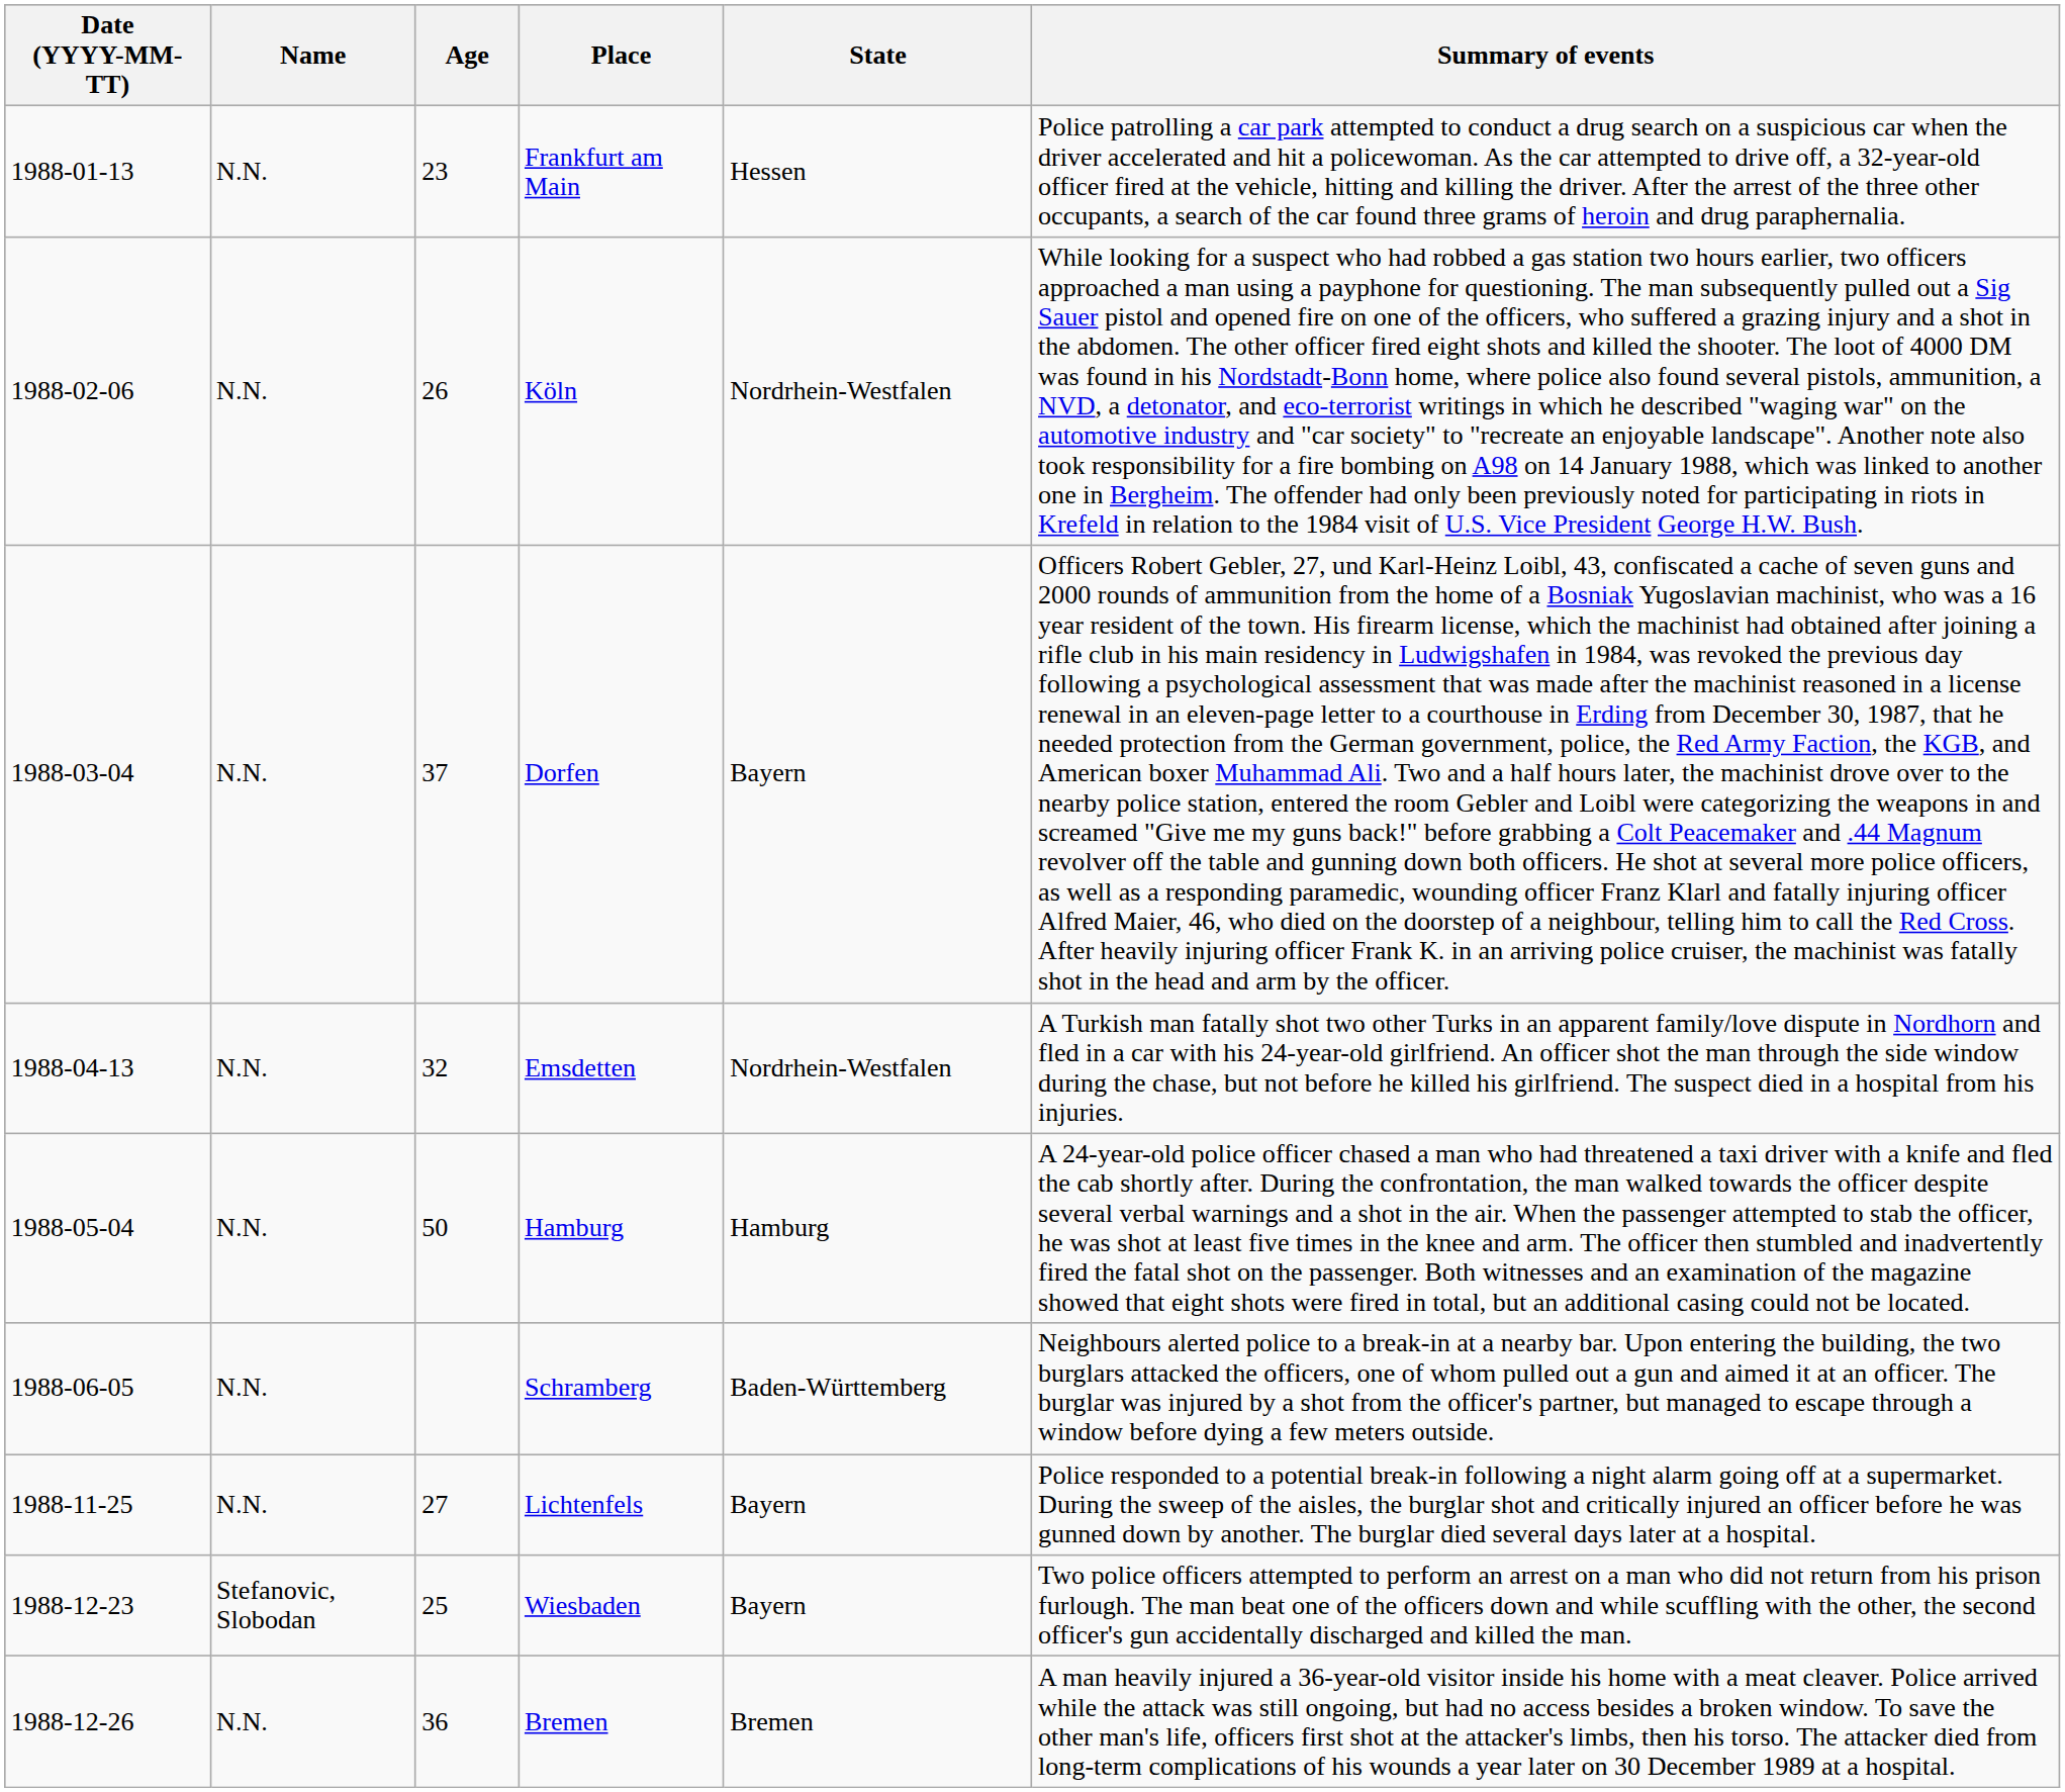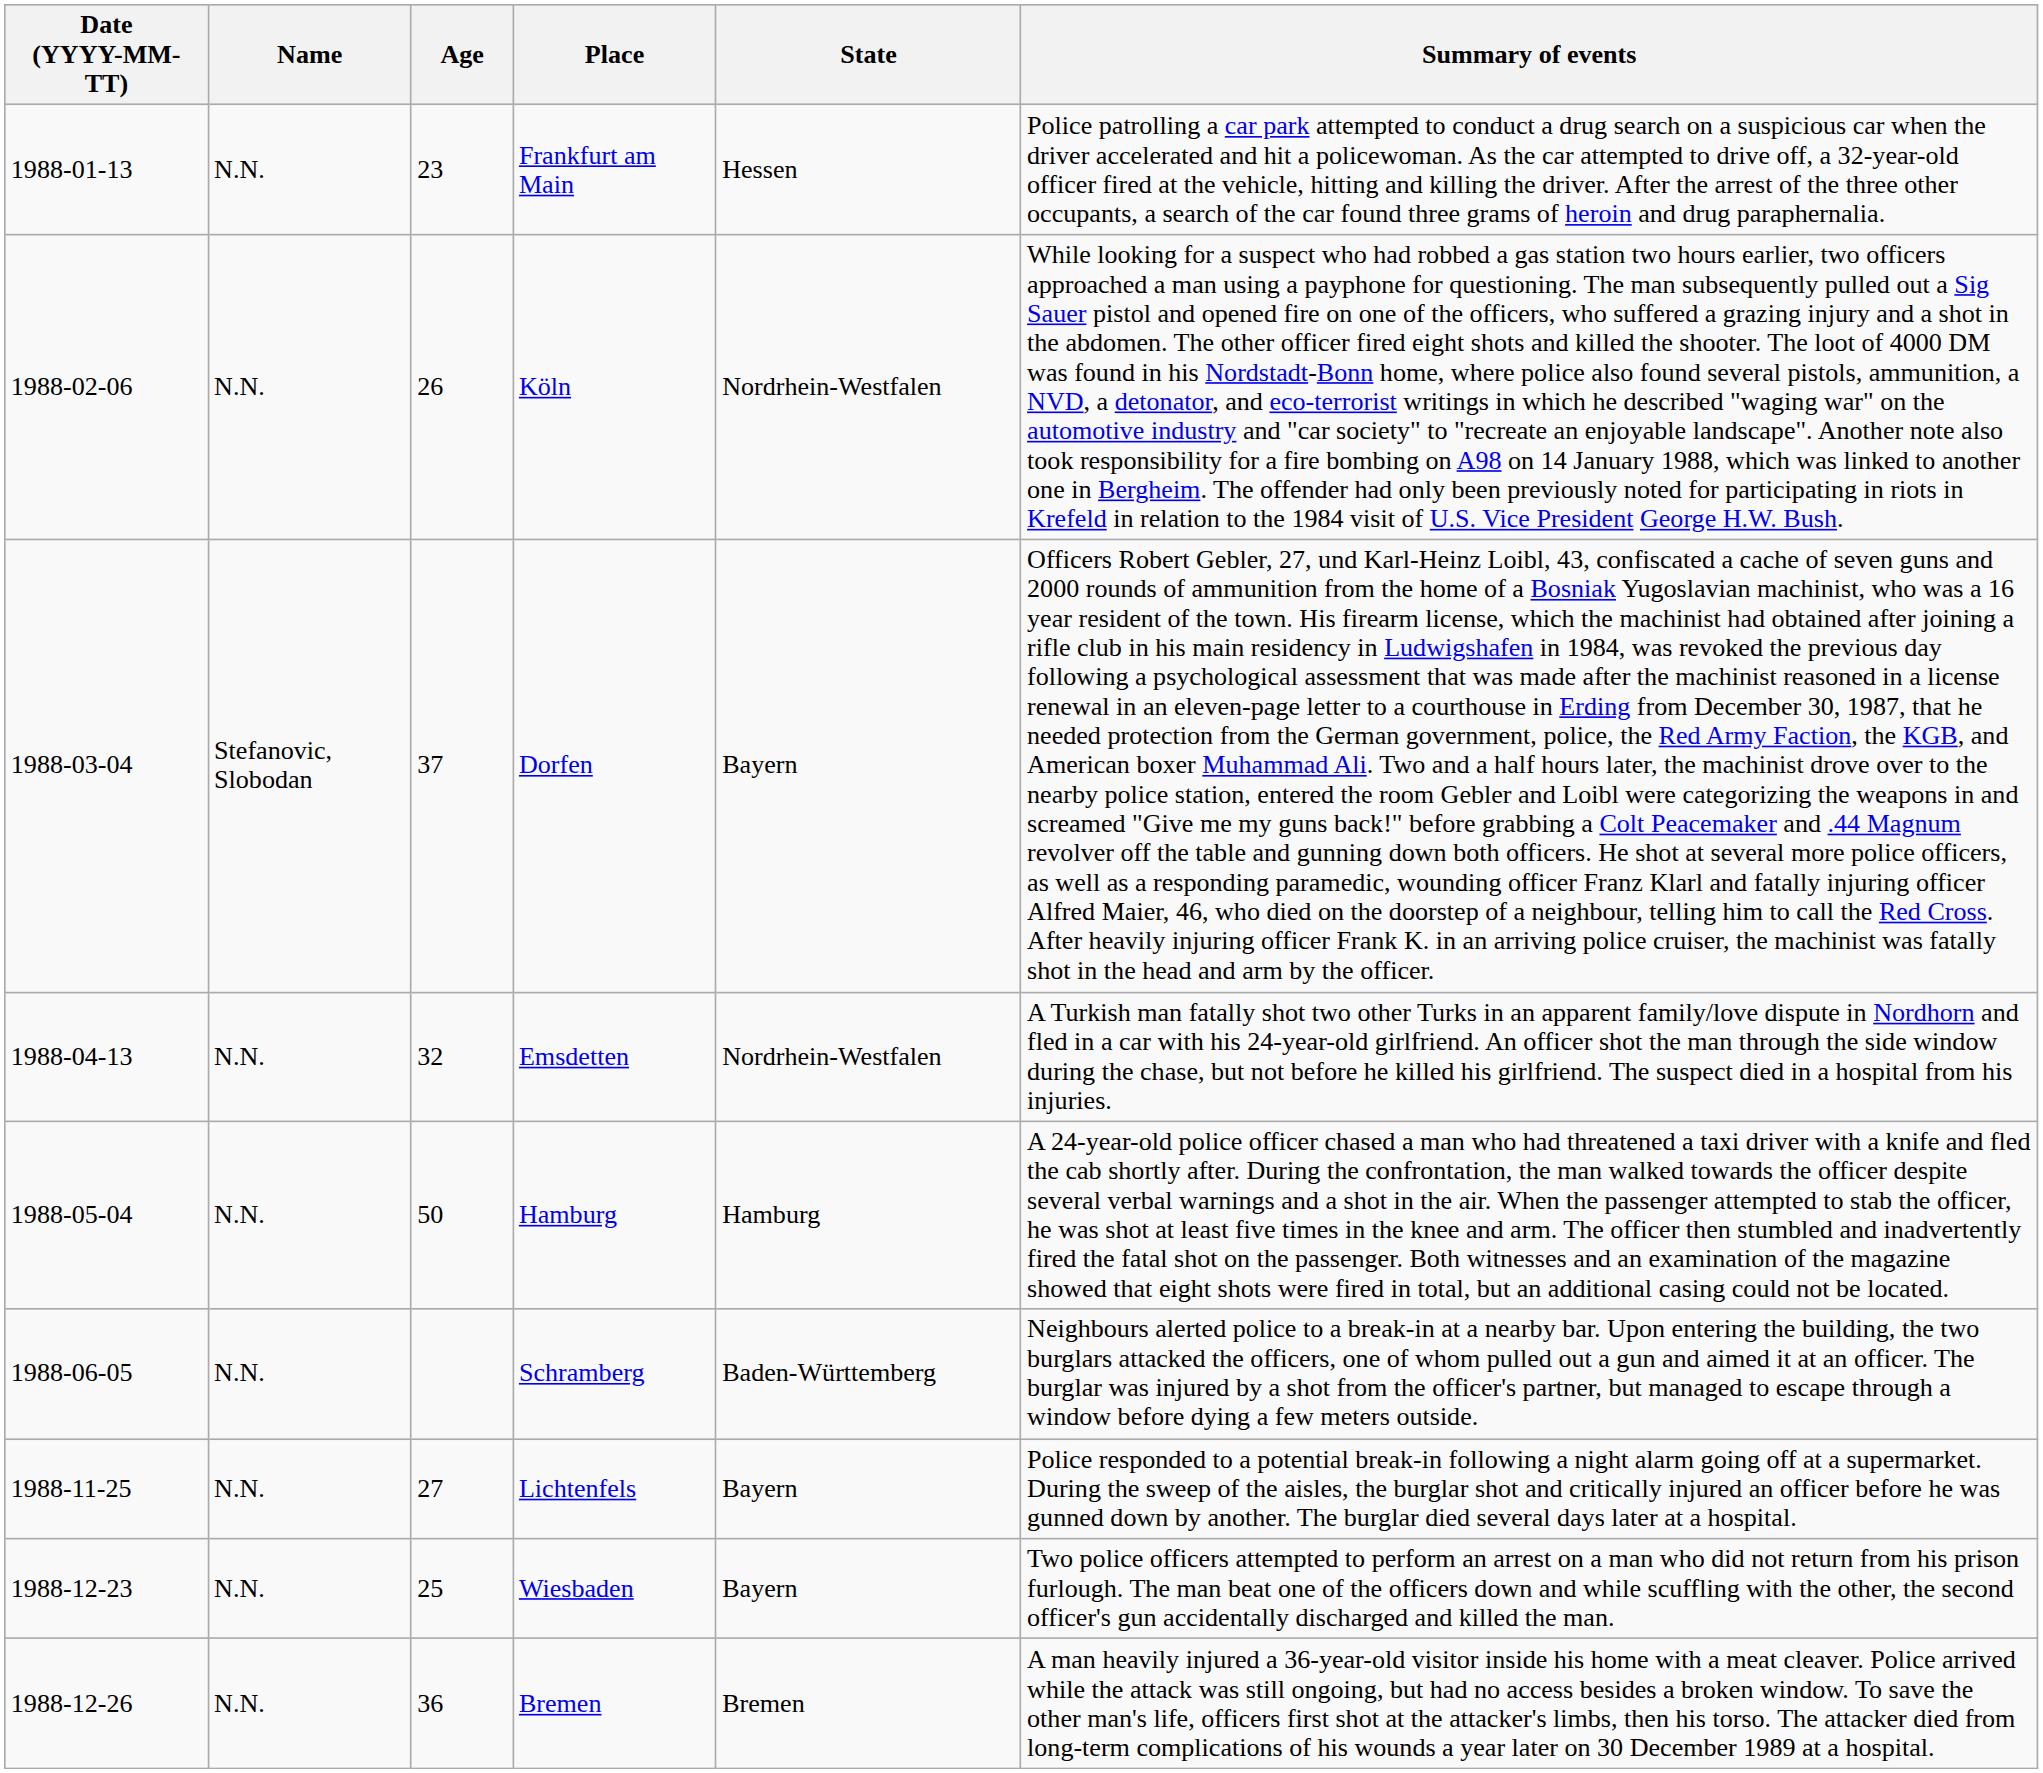Dorfen | Name: N.N. -> Stefanovic, Slobodan
Wiesbaden | Name: Stefanovic, Slobodan -> N.N.
